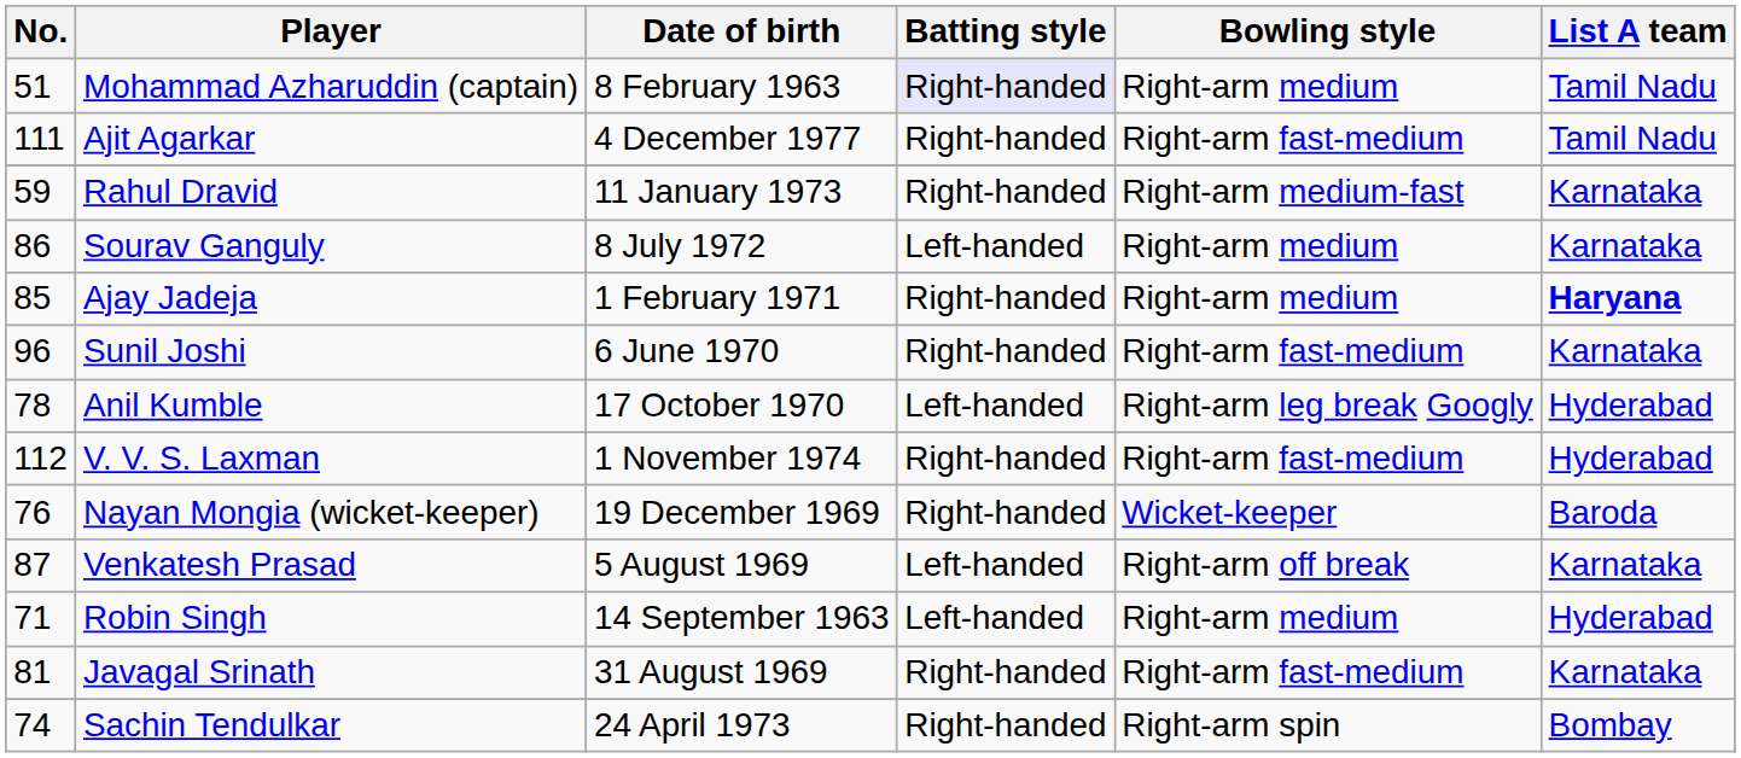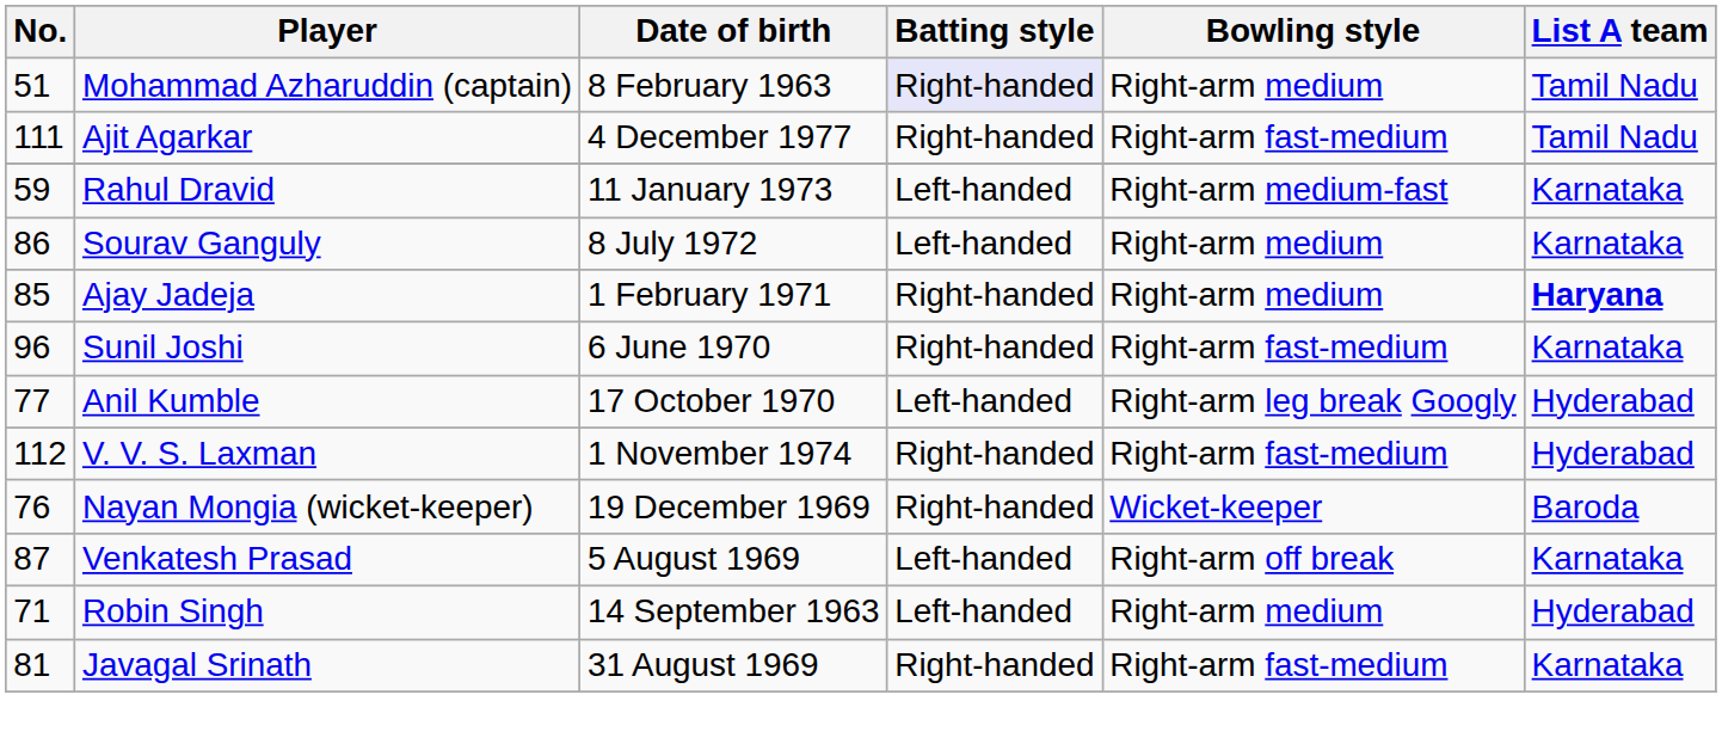Rahul Dravid | Batting style: Right-handed -> Left-handed
Anil Kumble | No.: 78 -> 77
- row: 74 | Sachin Tendulkar | 24 April 1973 | Right-handed | Right-arm spin | Bombay
